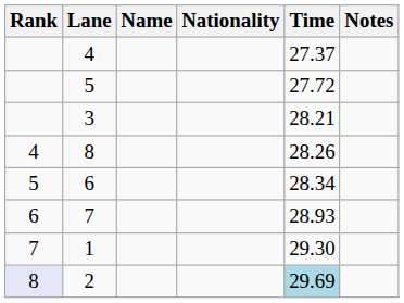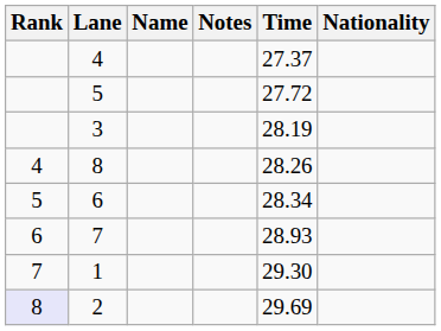columns swapped: Nationality <-> Notes
3 | Time: 28.21 -> 28.19
2 | Time: lightblue background -> no background
